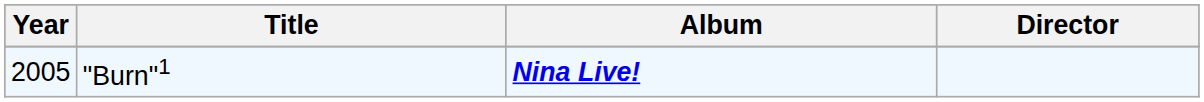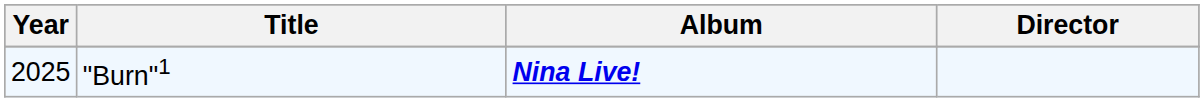"Burn"1 | Year: 2005 -> 2025
